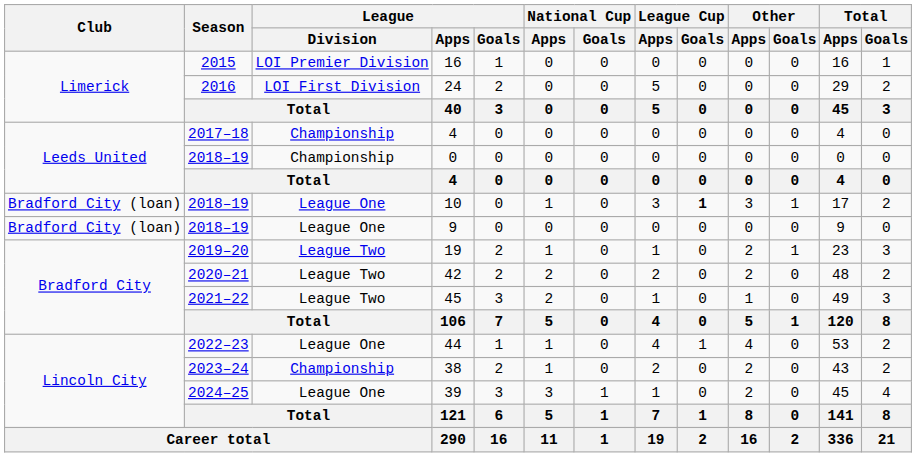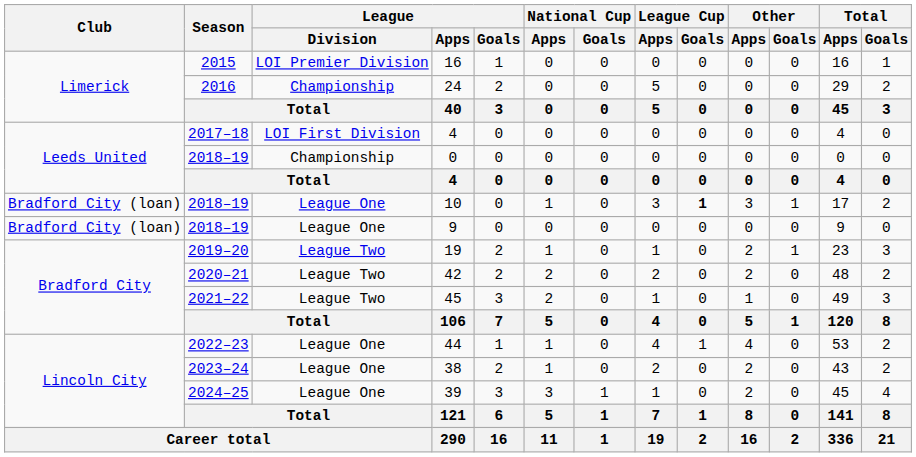24 | League / Division: LOI First Division -> Championship
2017–18 / 4 | League / Division: Championship -> LOI First Division
38 | League / Division: Championship -> League One
